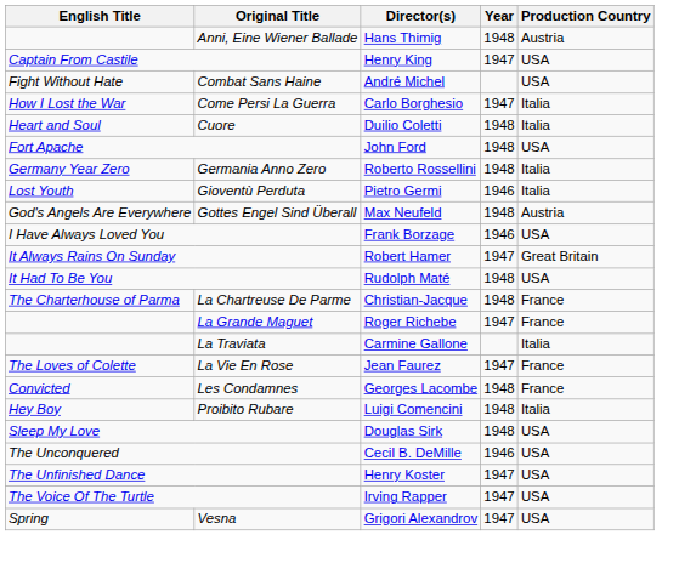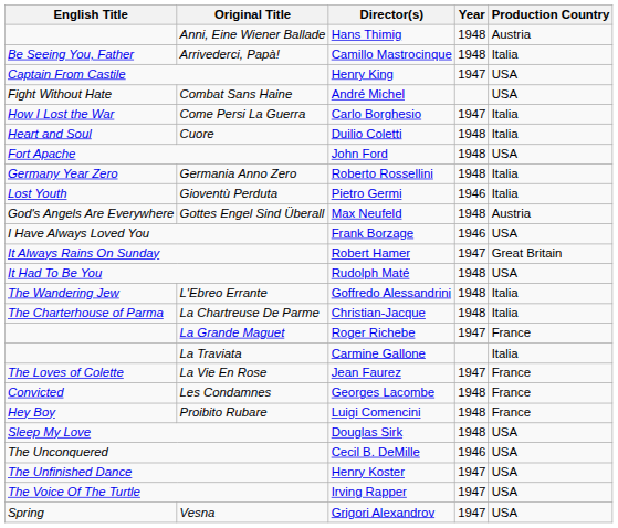+ row: Be Seeing You, Father | Arrivederci, Papà! | Camillo Mastrocinque | 1948 | Italia
+ row: The Wandering Jew | L'Ebreo Errante | Goffredo Alessandrini | 1948 | Italia
La Chartreuse De Parme | Production Country: France -> Italia
Proibito Rubare | Production Country: Italia -> France
